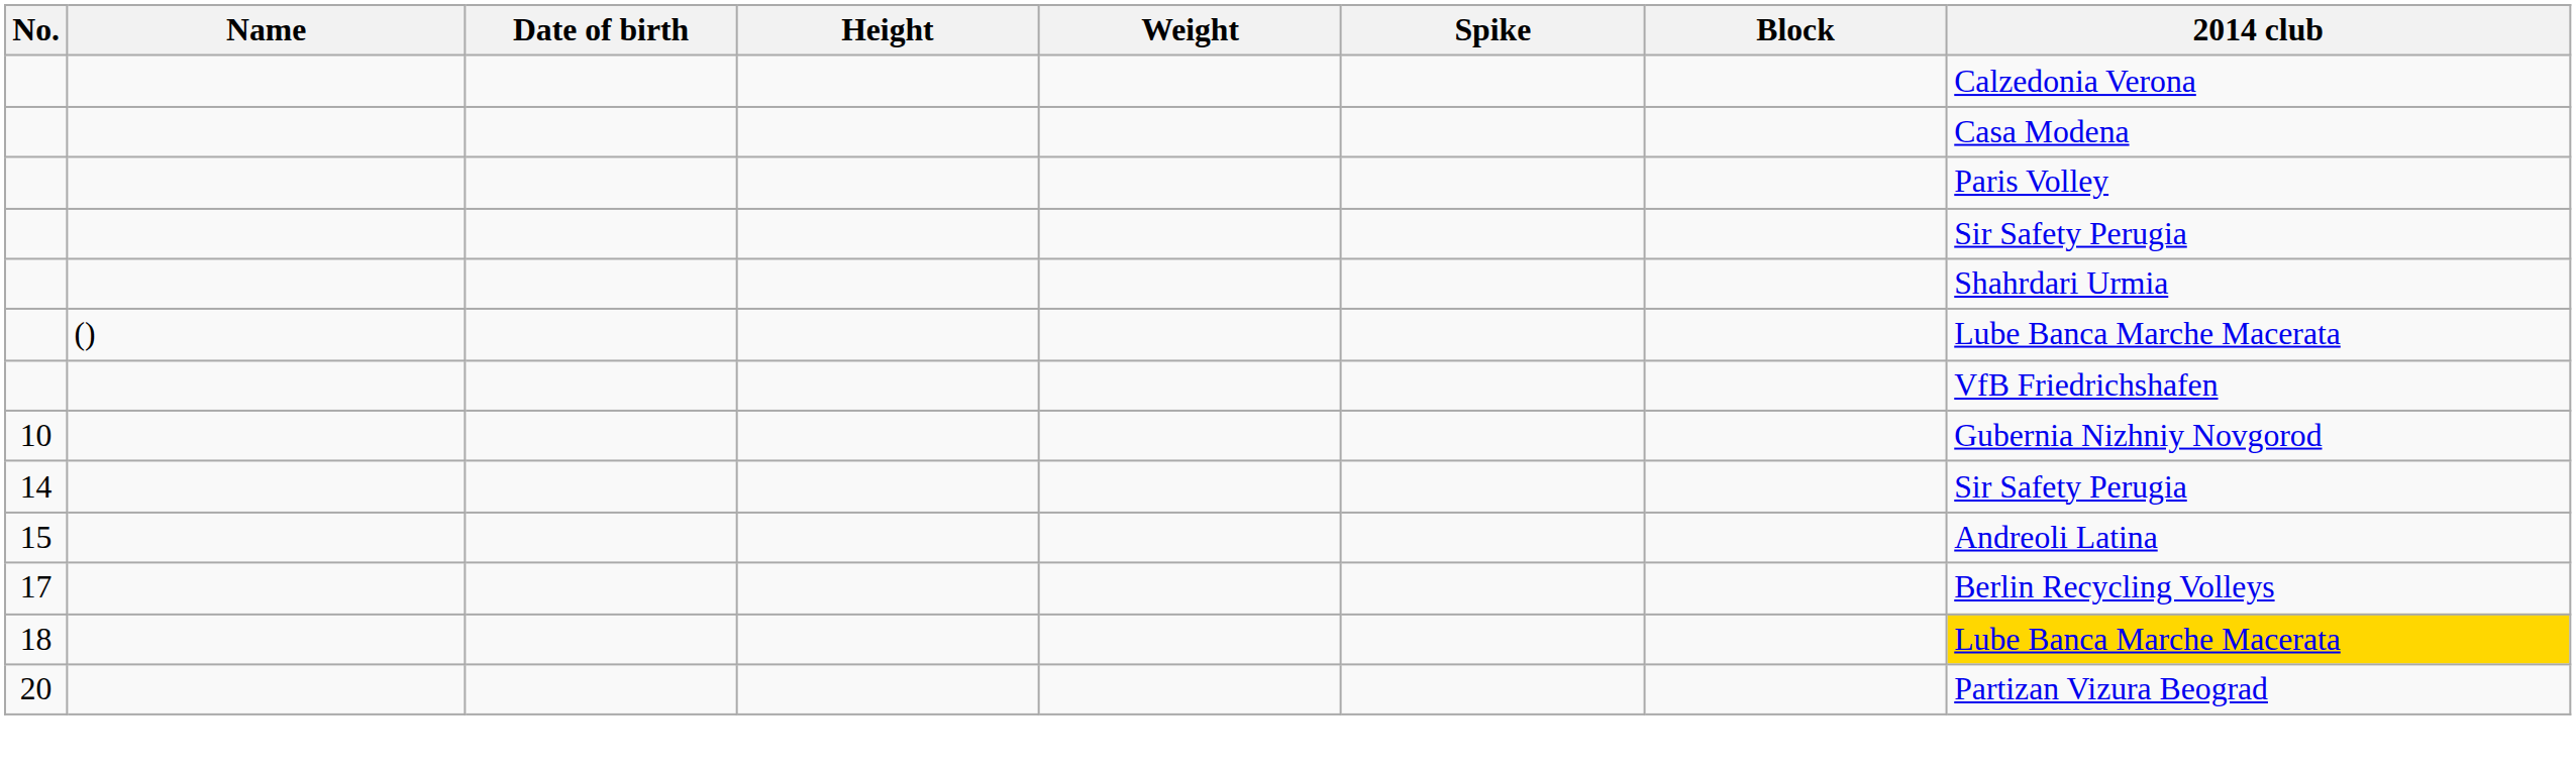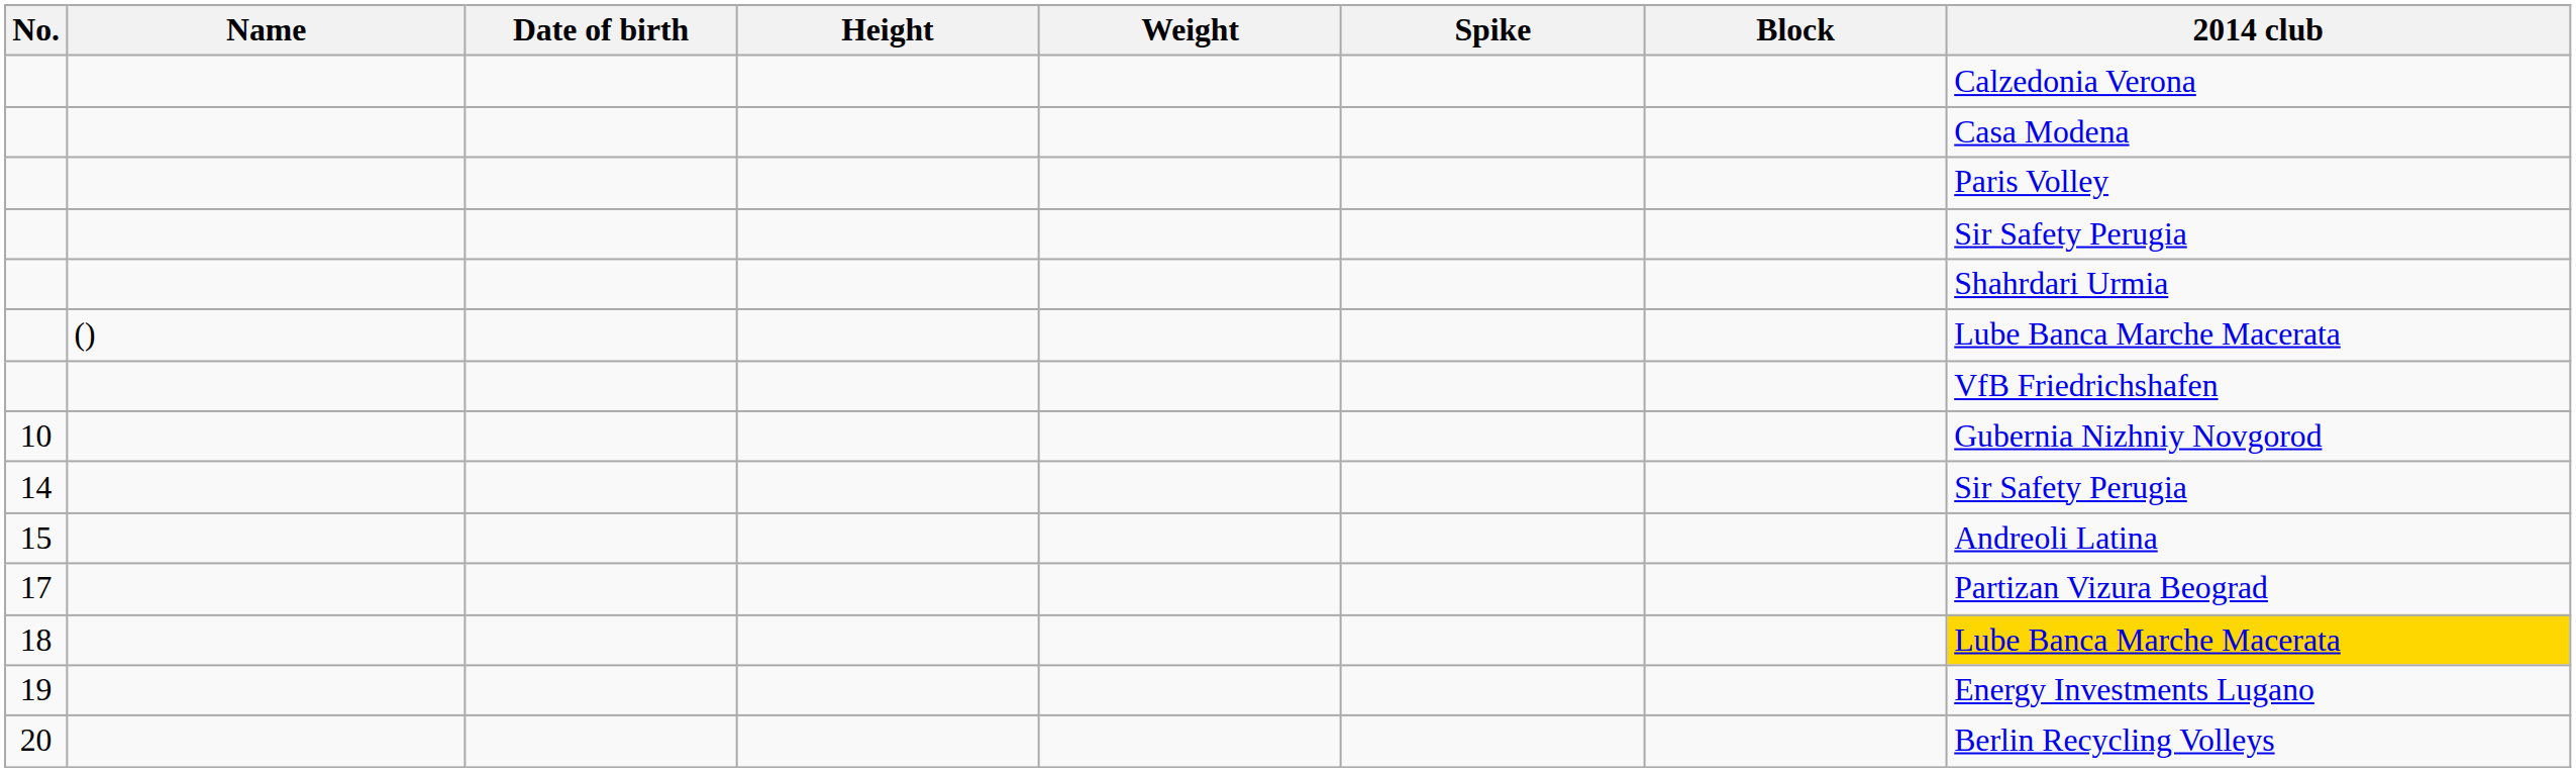17 | 2014 club: Berlin Recycling Volleys -> Partizan Vizura Beograd
+ row: 19 | Energy Investments Lugano
20 | 2014 club: Partizan Vizura Beograd -> Berlin Recycling Volleys
